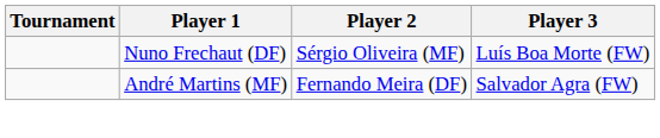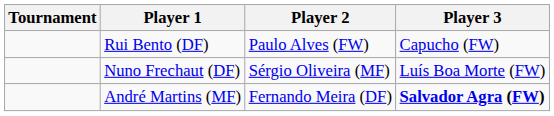+ row: Rui Bento (DF) | Paulo Alves (FW) | Capucho (FW)
André Martins (MF) | Player 3: normal -> bold
